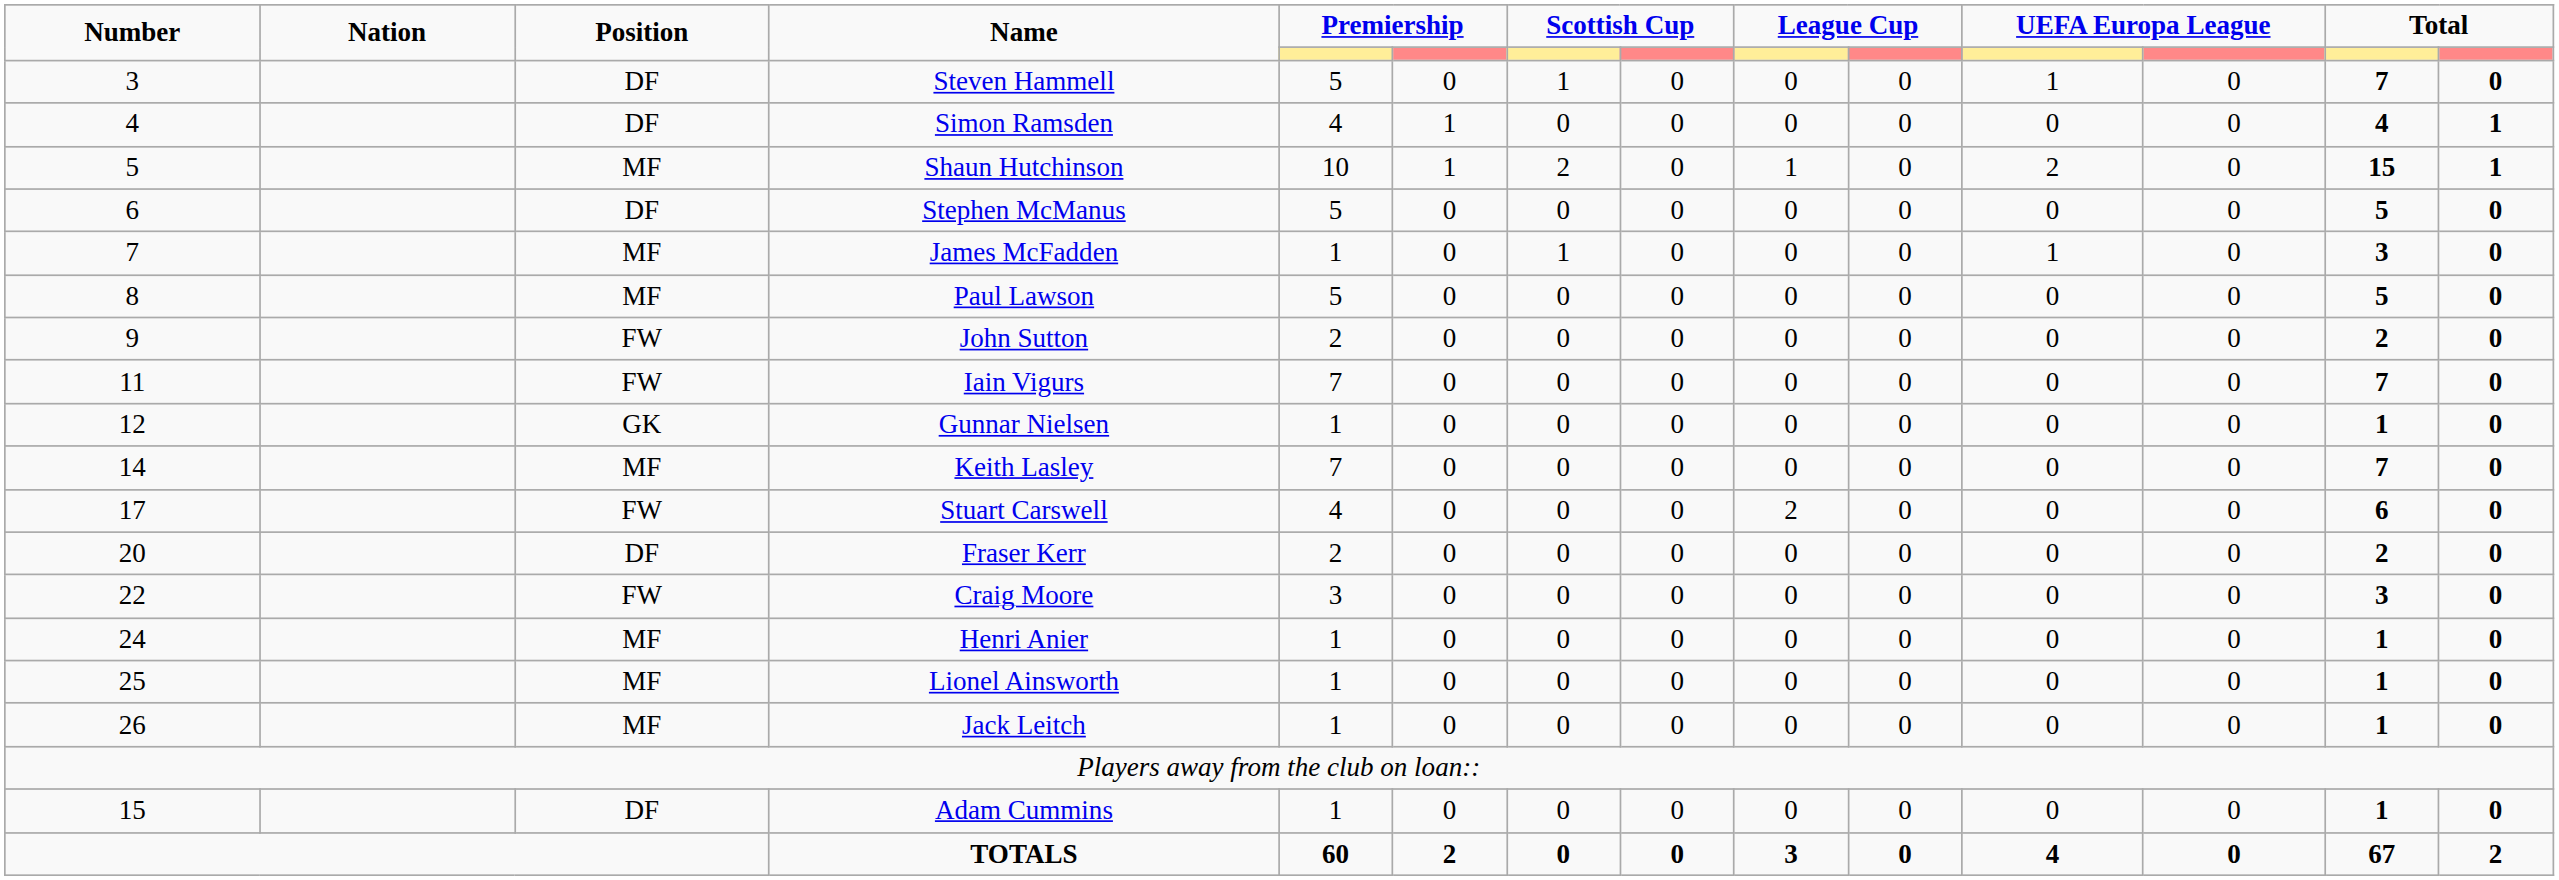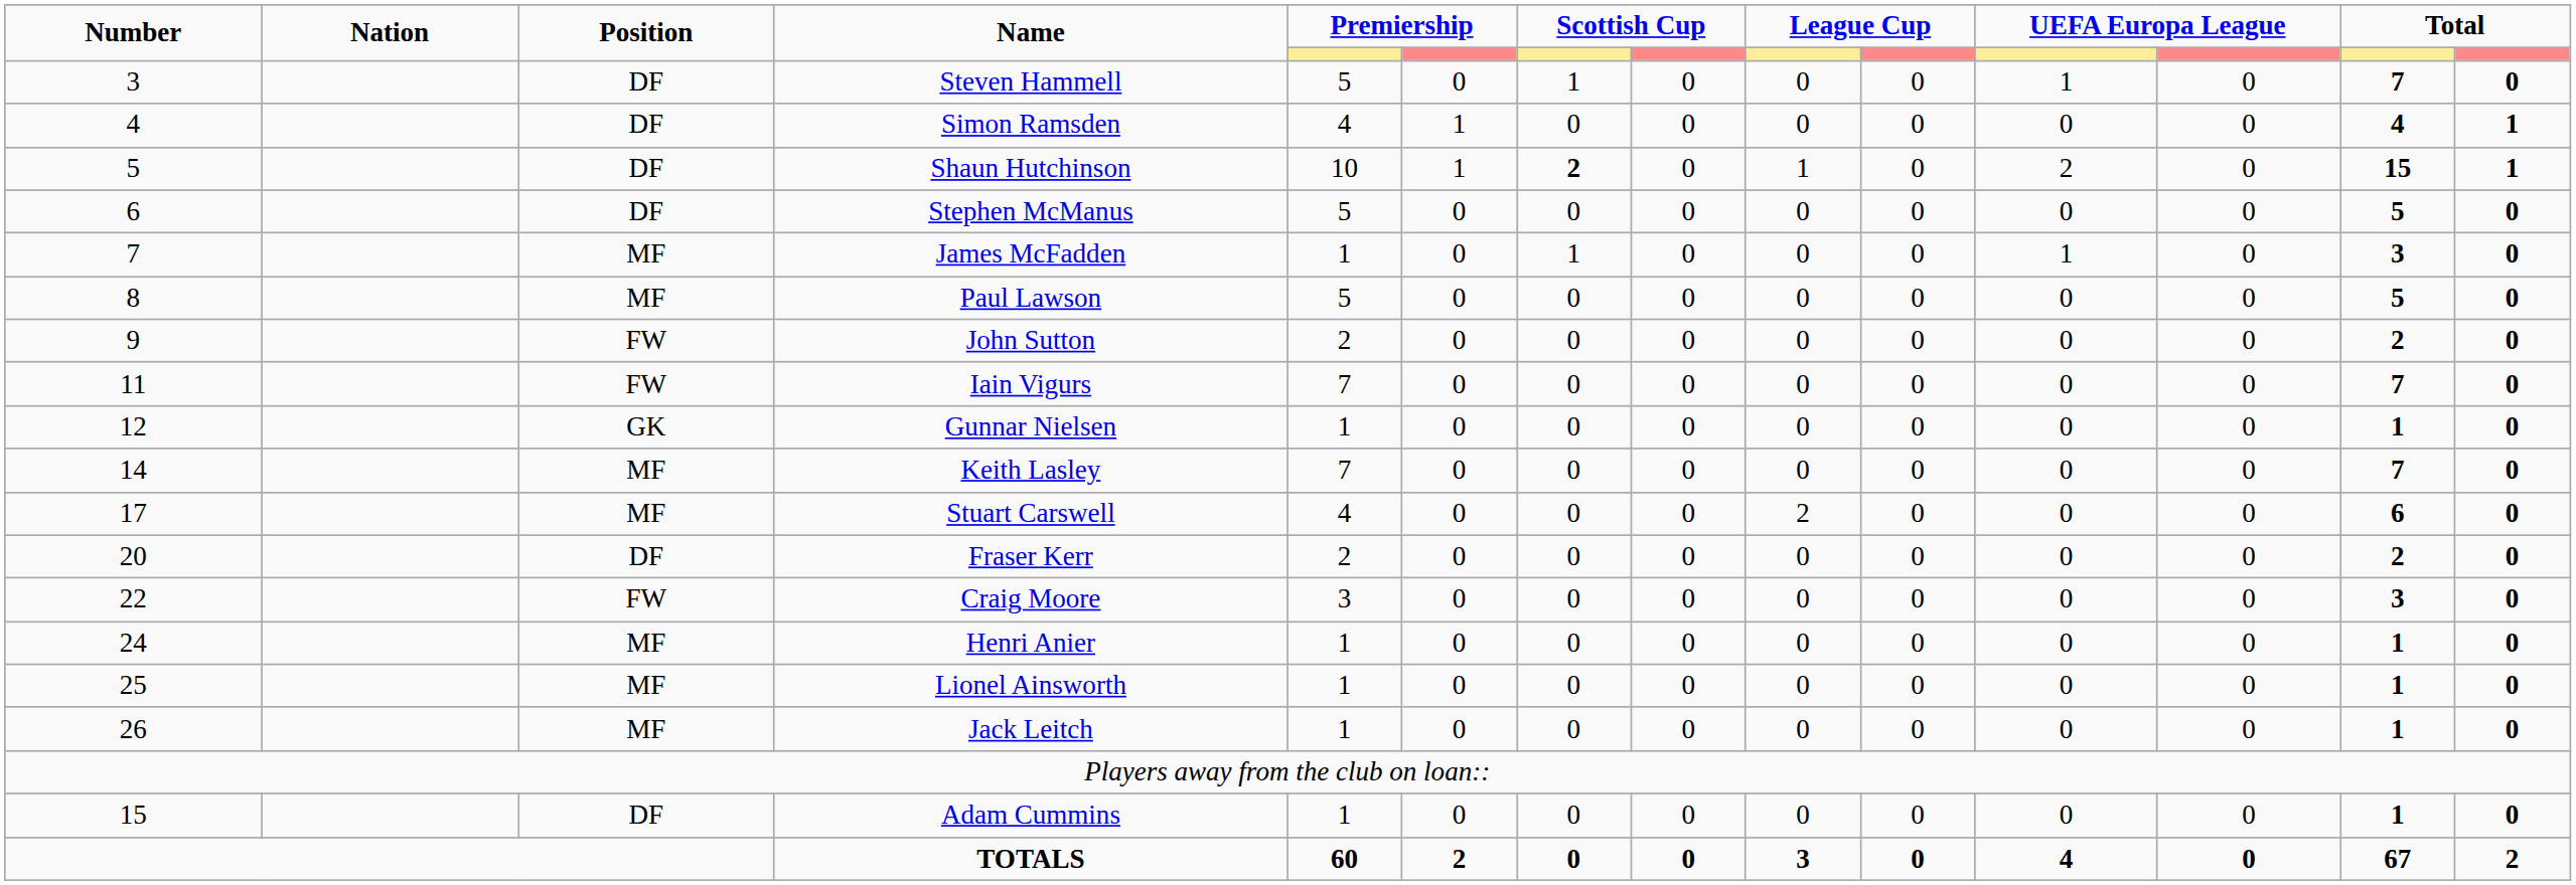Shaun Hutchinson | Position: MF -> DF
Shaun Hutchinson | column 7: normal -> bold
Stuart Carswell | Position: FW -> MF
